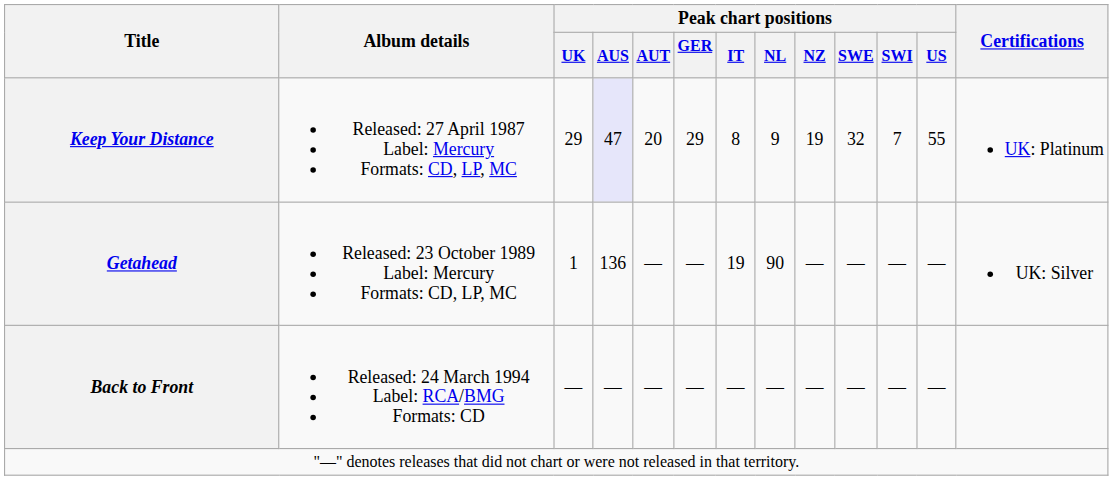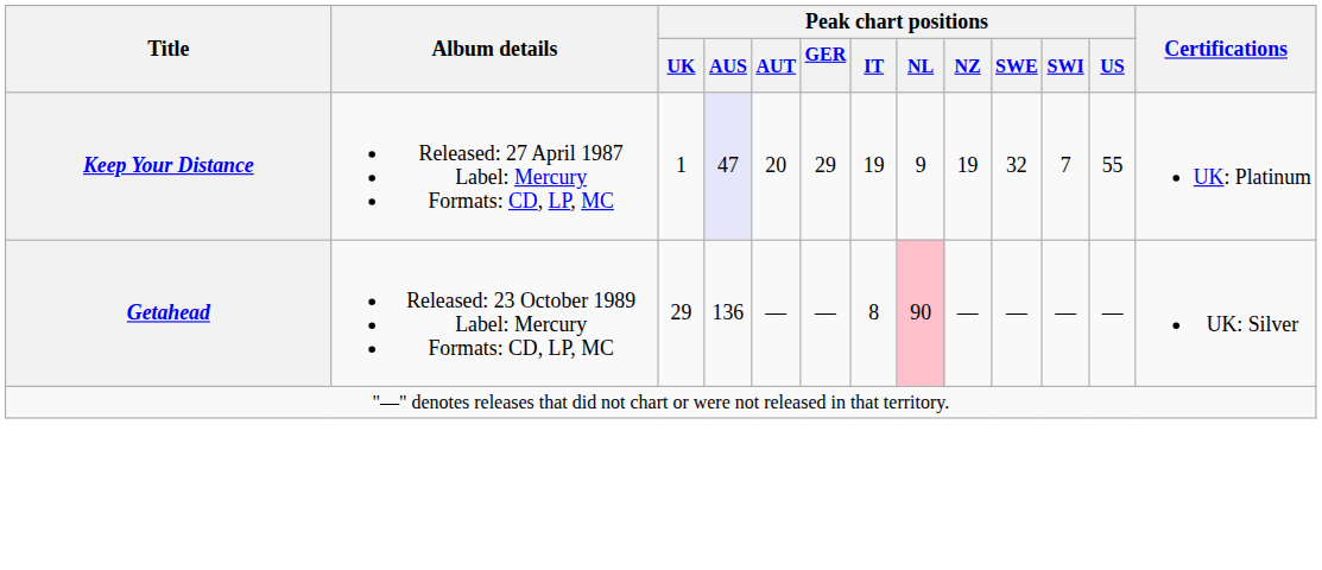Keep Your Distance | Peak chart positions / UK: 29 -> 1
Keep Your Distance | Peak chart positions / IT: 8 -> 19
Getahead | Peak chart positions / UK: 1 -> 29
Getahead | Peak chart positions / IT: 19 -> 8
Getahead | Peak chart positions / NL: no background -> pink background
- row: Back to Front | Released: 24 March 1994 Label: RCA/BMG Formats: CD | — | — | — | — | — | — | — | — | — | —
